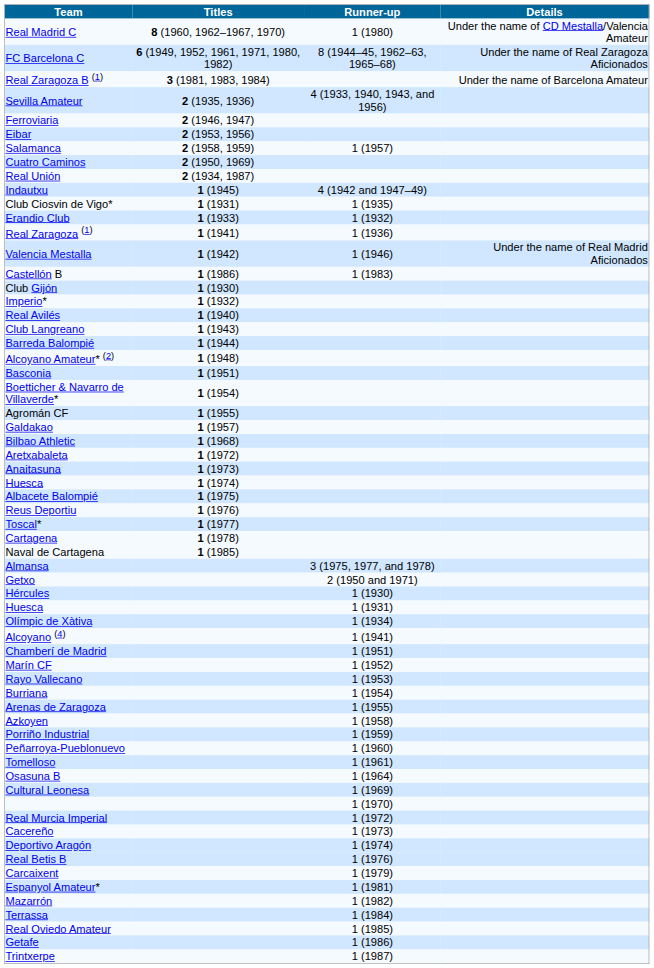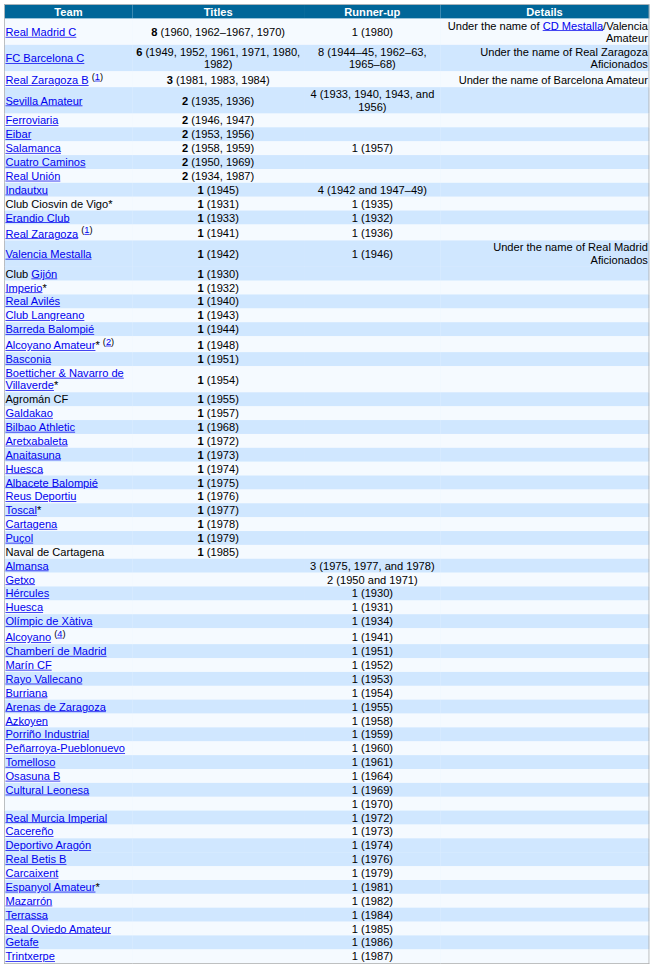- row: Castellón B | 1 (1986) | 1 (1983)
+ row: Puçol | 1 (1979)
